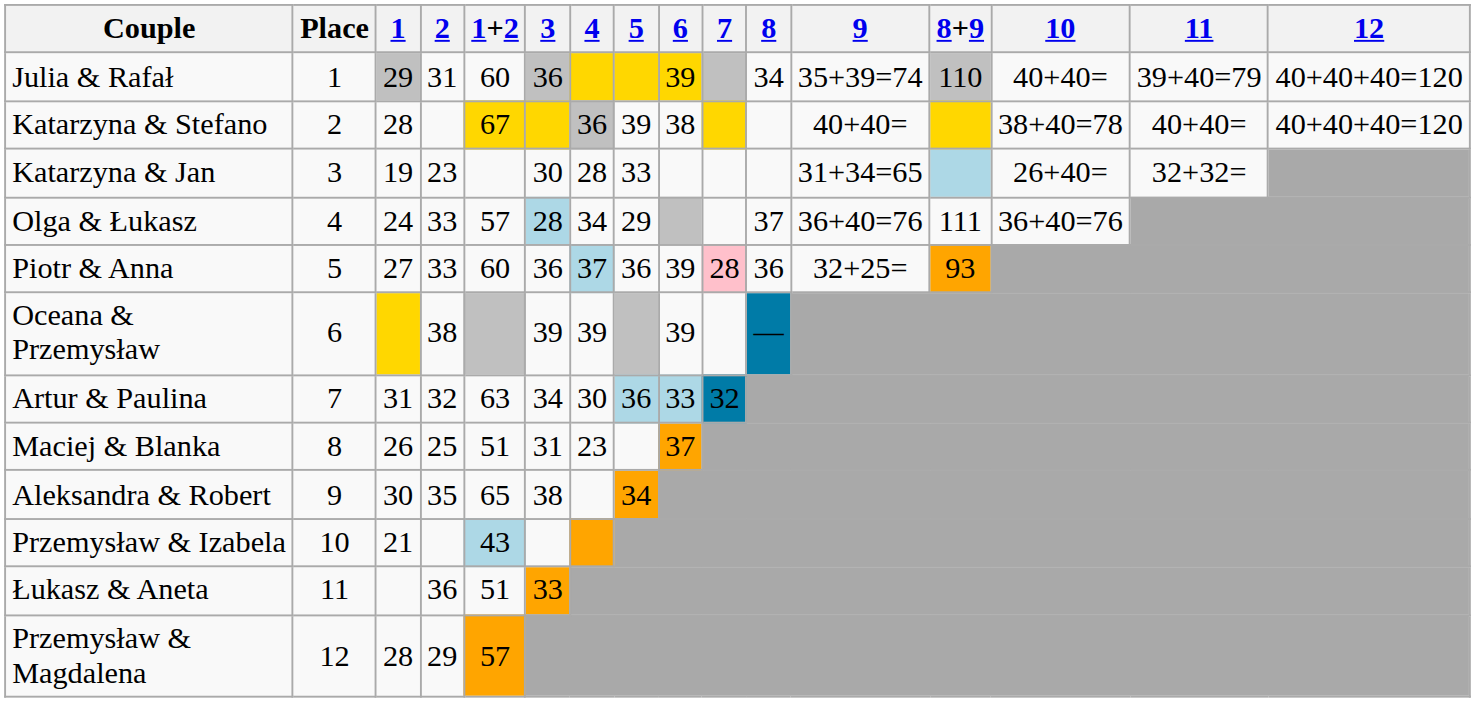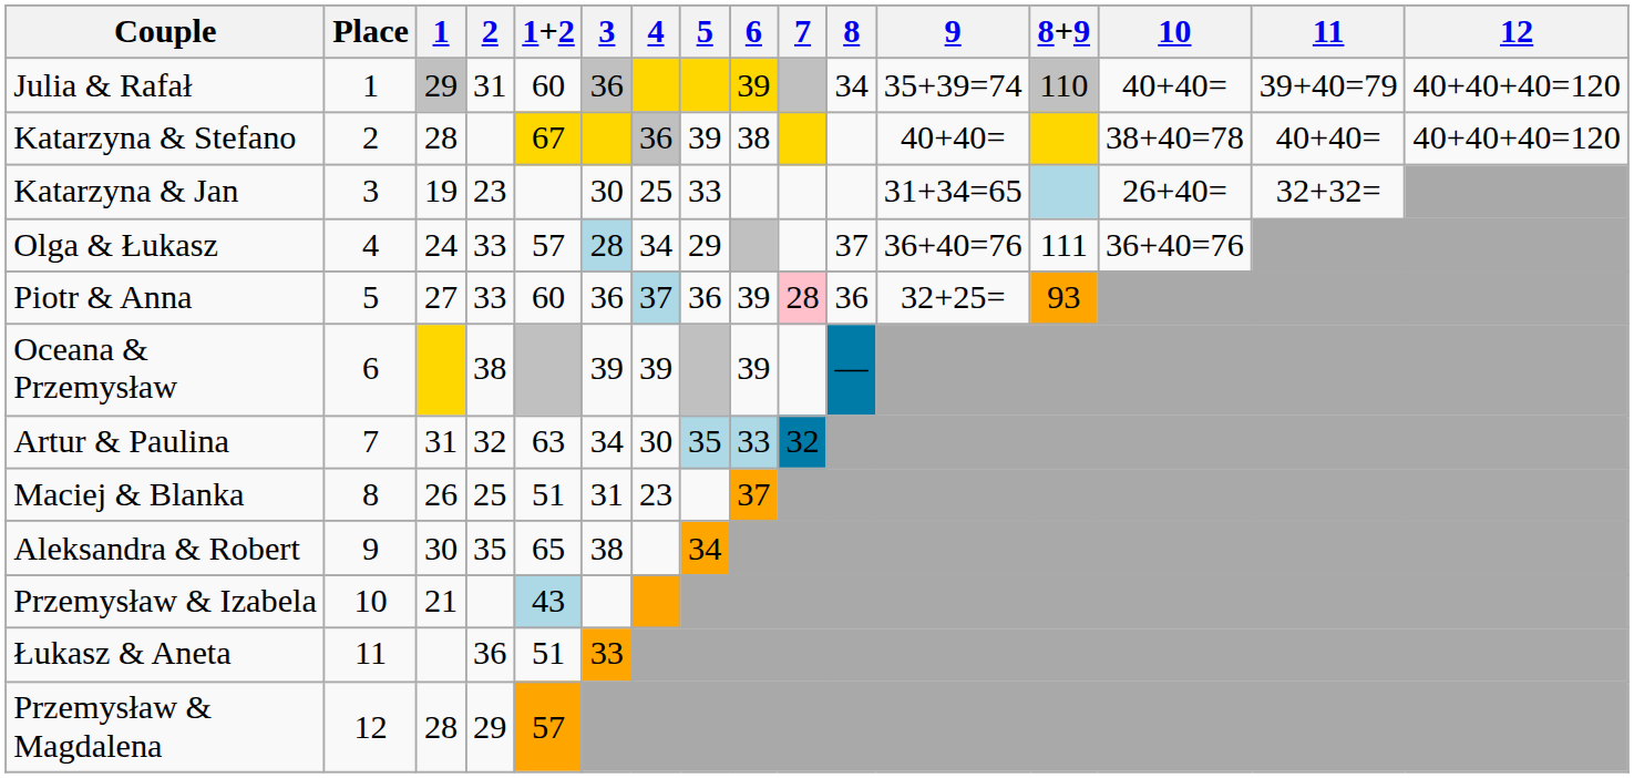Katarzyna & Jan | 4: 28 -> 25
Artur & Paulina | 5: 36 -> 35
